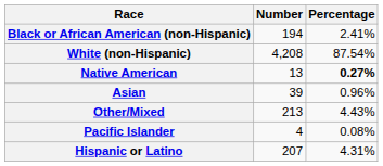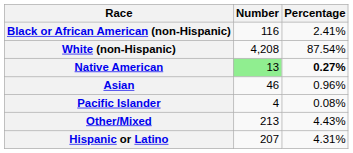Black or African American (non-Hispanic) | Number: 194 -> 116
Native American | Number: no background -> lightgreen background
Asian | Number: 39 -> 46
rows swapped: Pacific Islander <-> Other/Mixed
